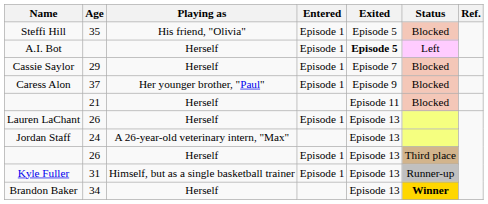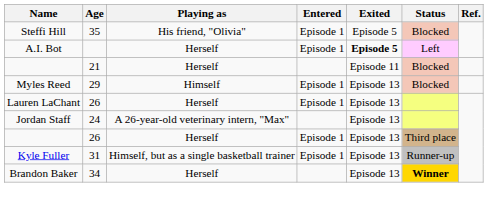- row: Cassie Saylor | 29 | Herself | Episode 1 | Episode 7 | Blocked
- row: Caress Alon | 37 | Her younger brother, "Paul" | Episode 1 | Episode 9 | Blocked
+ row: Myles Reed | 29 | Himself | Episode 1 | Episode 13 | Blocked
